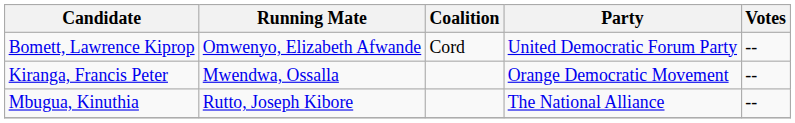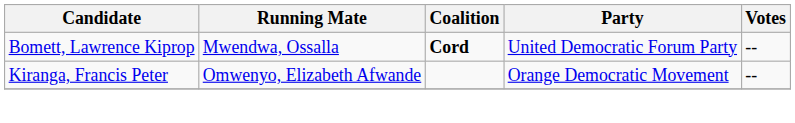Bomett, Lawrence Kiprop | Running Mate: Omwenyo, Elizabeth Afwande -> Mwendwa, Ossalla
Bomett, Lawrence Kiprop | Coalition: normal -> bold
Kiranga, Francis Peter | Running Mate: Mwendwa, Ossalla -> Omwenyo, Elizabeth Afwande
- row: Mbugua, Kinuthia | Rutto, Joseph Kibore | The National Alliance | --
